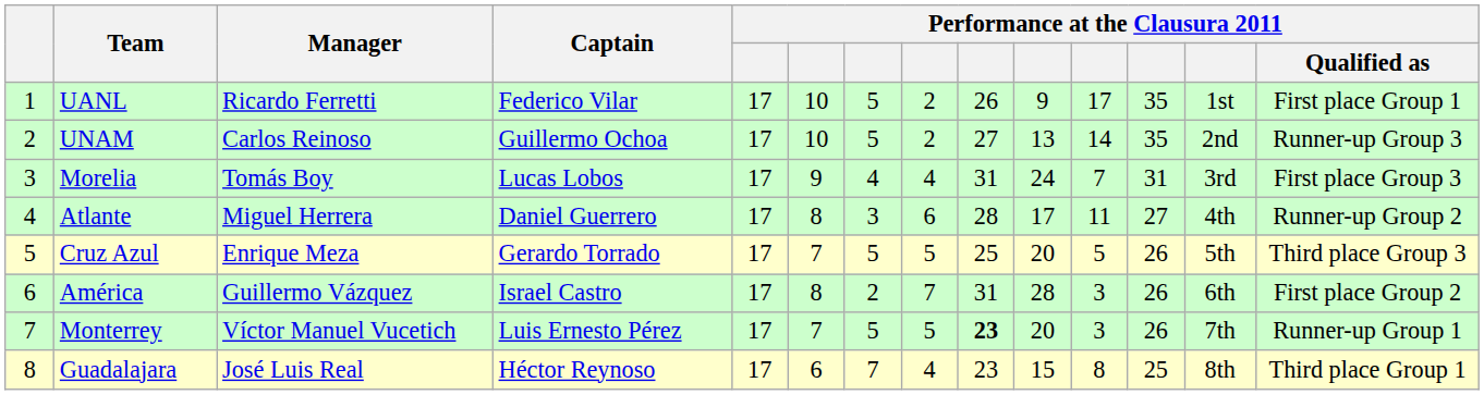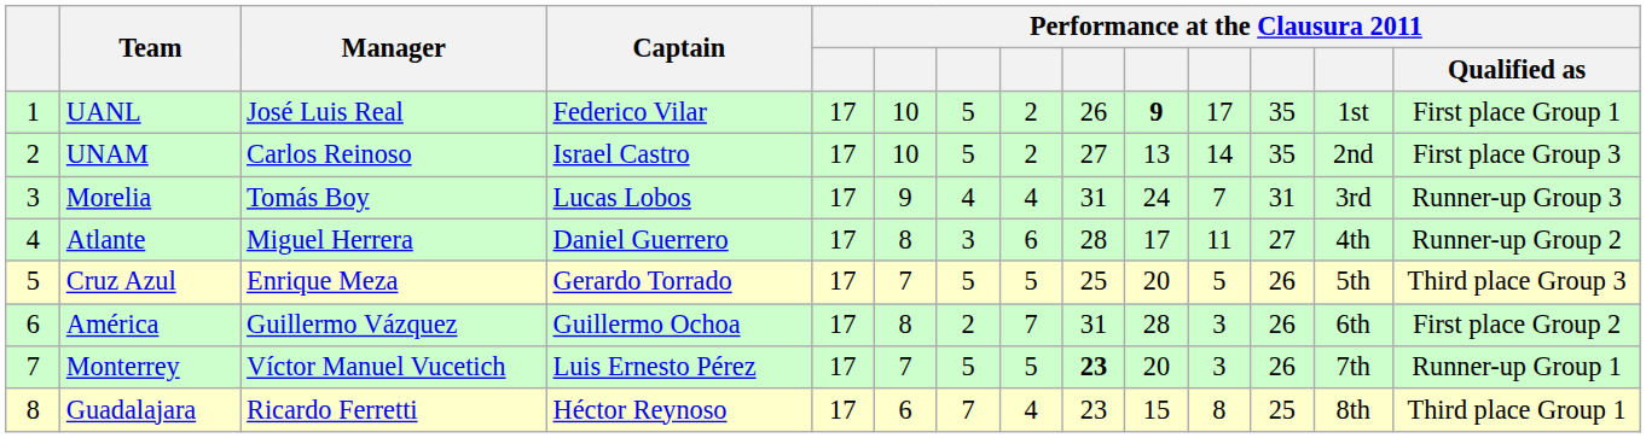UANL | Manager: Ricardo Ferretti -> José Luis Real
UANL | column 10: normal -> bold
UNAM | Captain: Guillermo Ochoa -> Israel Castro
UNAM | Performance at the Clausura 2011 / Qualified as: Runner-up Group 3 -> First place Group 3
Morelia | Performance at the Clausura 2011 / Qualified as: First place Group 3 -> Runner-up Group 3
América | Captain: Israel Castro -> Guillermo Ochoa
Guadalajara | Manager: José Luis Real -> Ricardo Ferretti
